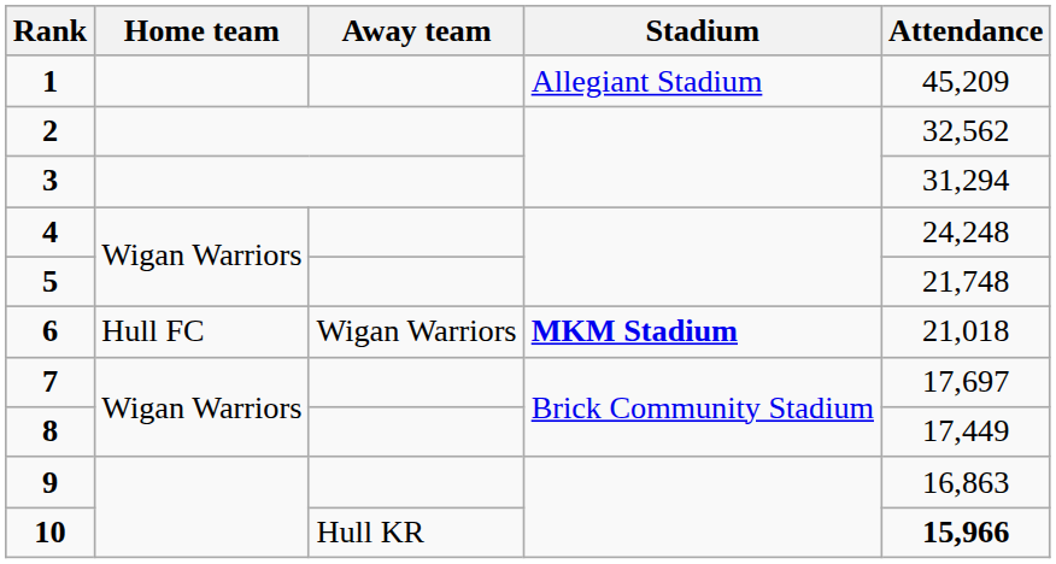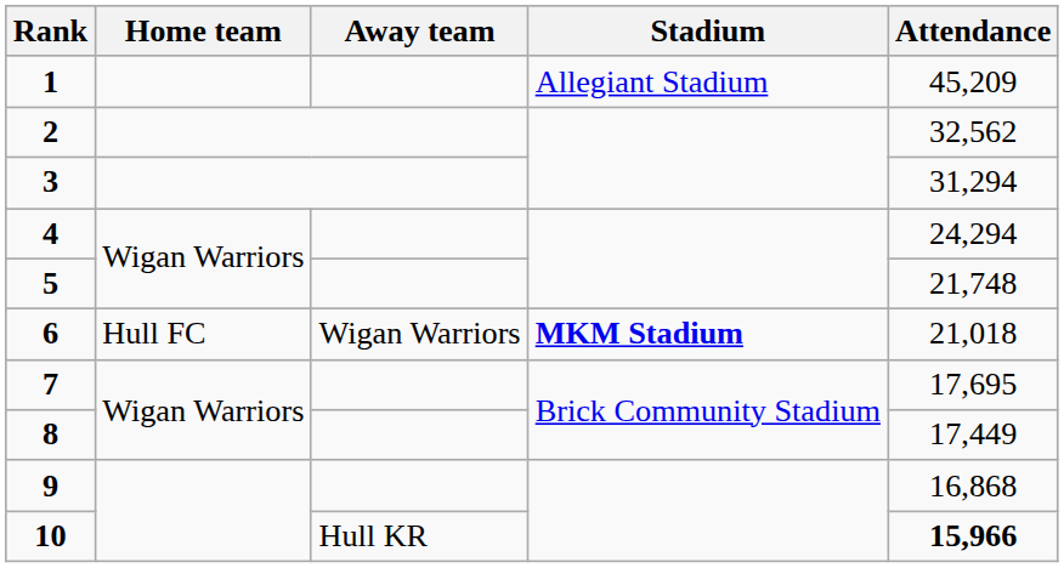4 | Attendance: 24,248 -> 24,294
7 | Attendance: 17,697 -> 17,695
9 | Attendance: 16,863 -> 16,868
